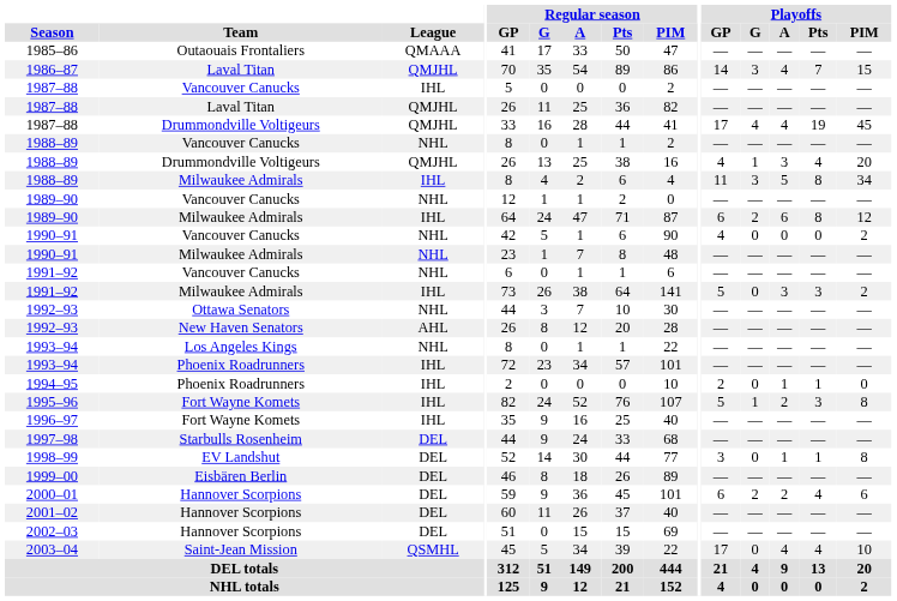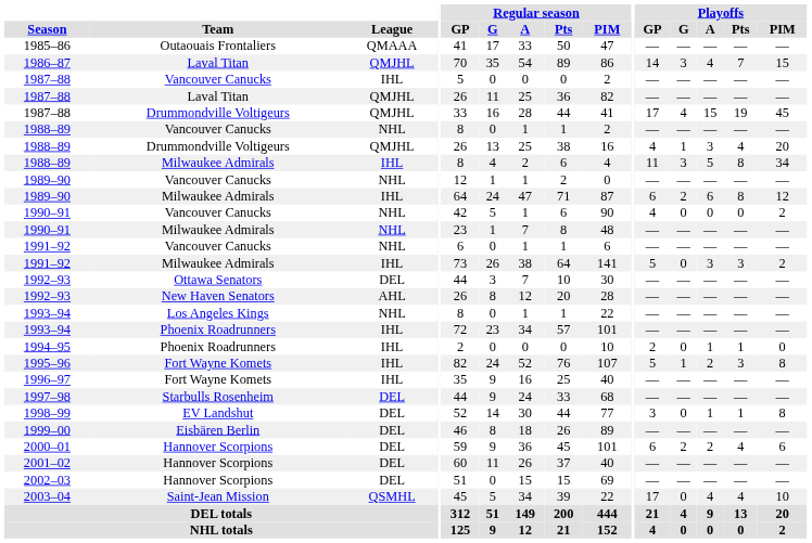1987–88 / Drummondville Voltigeurs | Playoffs / A: 4 -> 15
1992–93 / Ottawa Senators | League: NHL -> DEL
